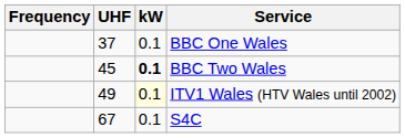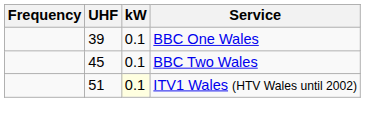BBC One Wales | UHF: 37 -> 39
BBC Two Wales | kW: bold -> normal
ITV1 Wales (HTV Wales until 2002) | UHF: 49 -> 51
- row: 67 | 0.1 | S4C
